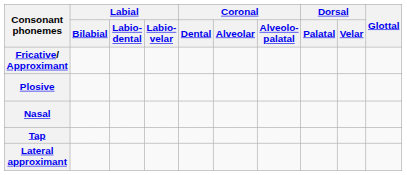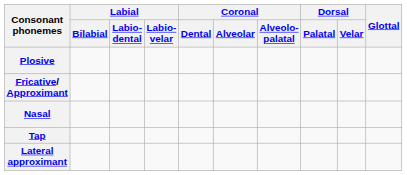rows swapped: Plosive <-> Fricative/ Approximant
